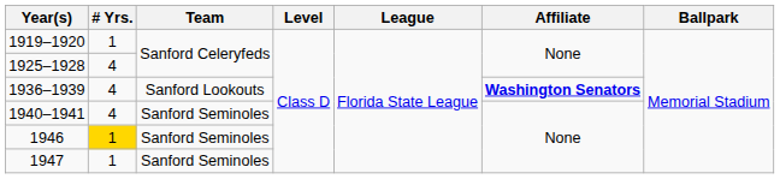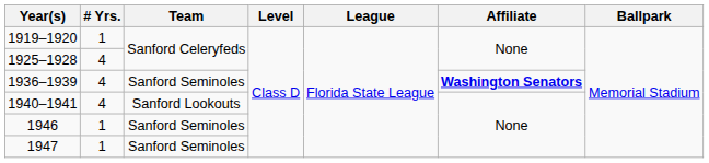1936–1939 | Team: Sanford Lookouts -> Sanford Seminoles
1940–1941 | Team: Sanford Seminoles -> Sanford Lookouts
1946 | # Yrs.: gold background -> no background
